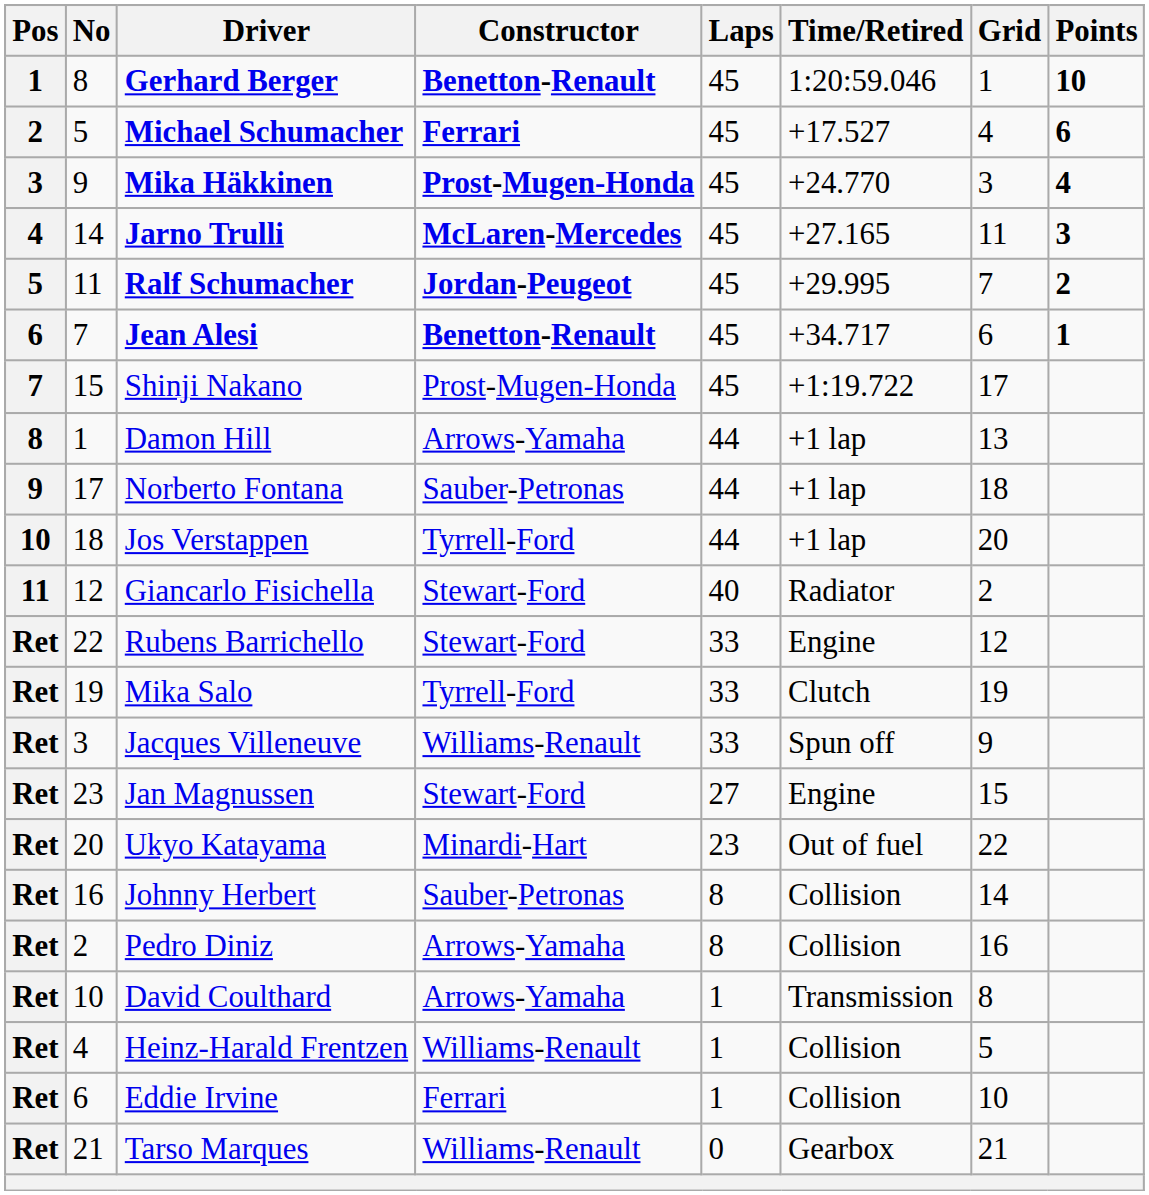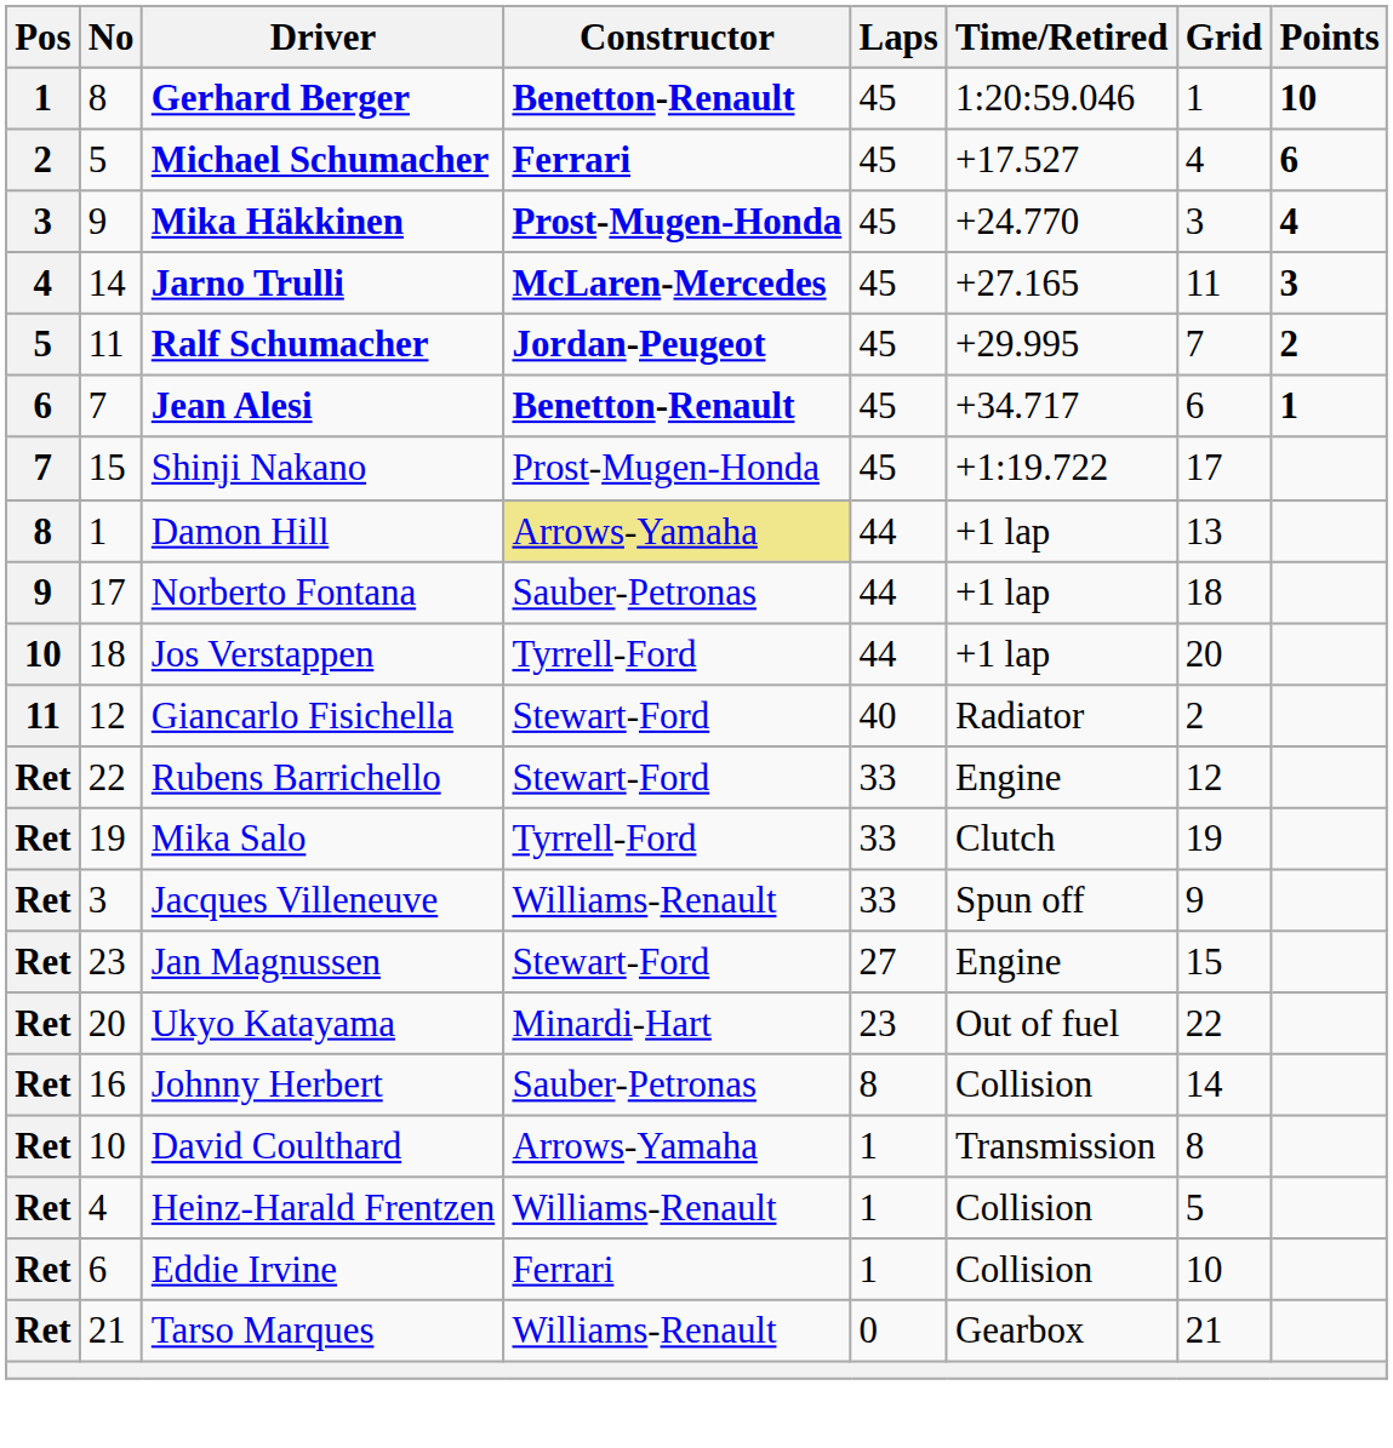Damon Hill | Constructor: no background -> khaki background
- row: Ret | 2 | Pedro Diniz | Arrows-Yamaha | 8 | Collision | 16
